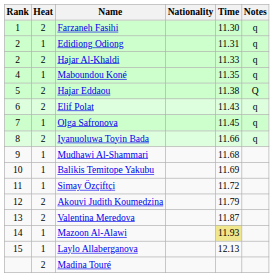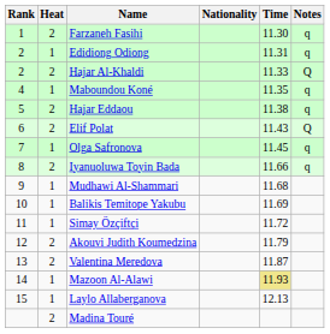Hajar Al-Khaldi | Notes: q -> Q
Hajar Eddaou | Notes: Q -> q
Elif Polat | Notes: q -> Q
